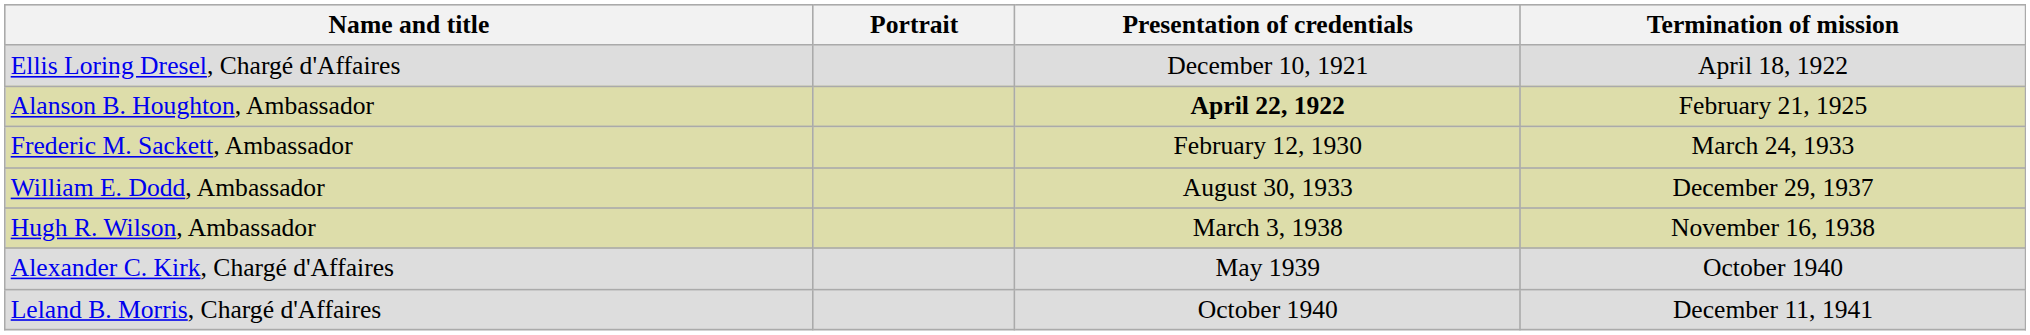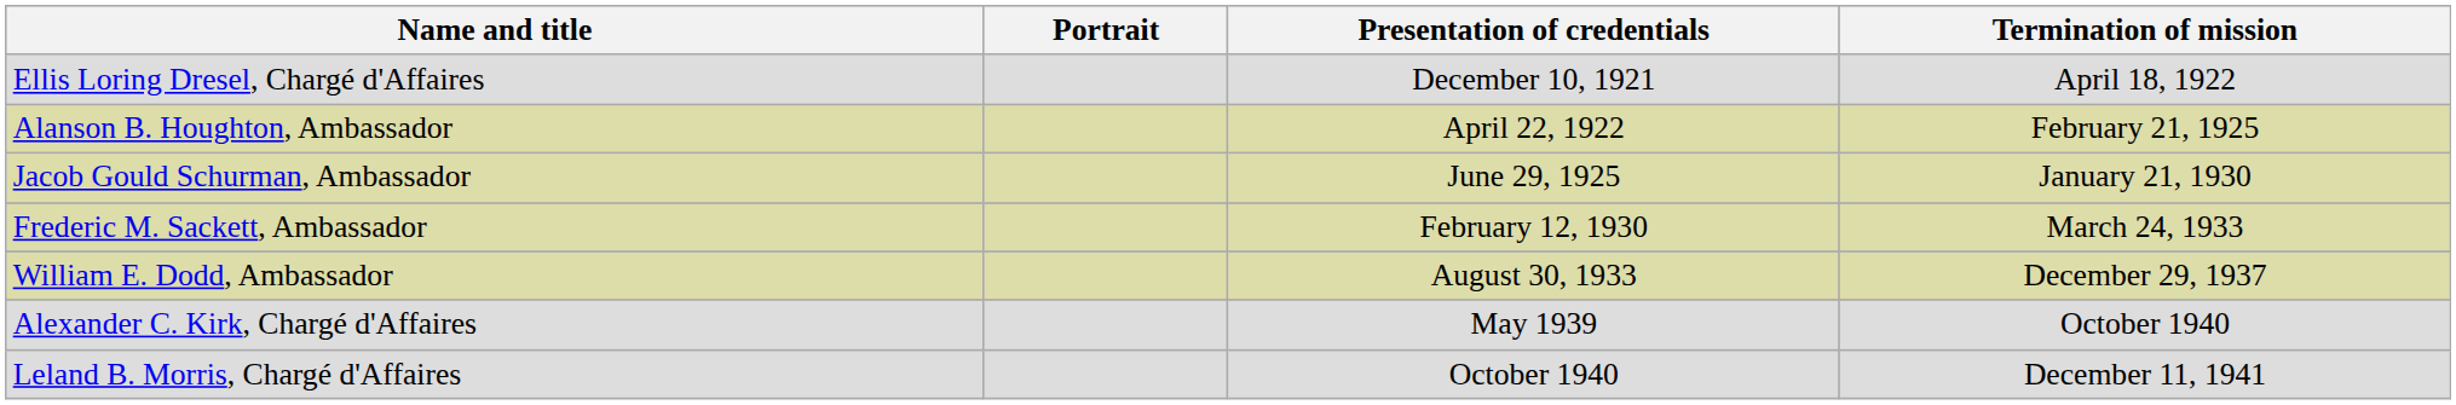Alanson B. Houghton, Ambassador | Presentation of credentials: bold -> normal
+ row: Jacob Gould Schurman, Ambassador | June 29, 1925 | January 21, 1930
- row: Hugh R. Wilson, Ambassador | March 3, 1938 | November 16, 1938
